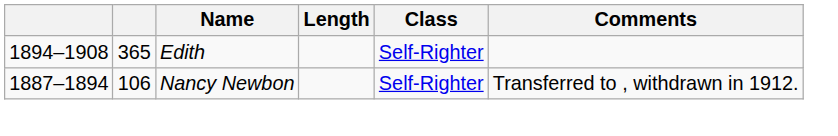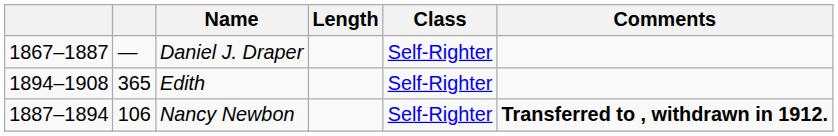+ row: 1867–1887 | — | Daniel J. Draper | Self-Righter
Nancy Newbon | Comments: normal -> bold
